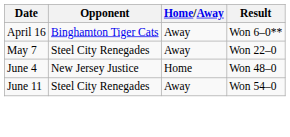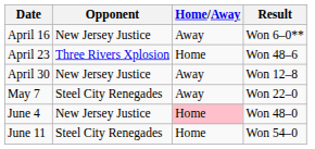April 16 | Opponent: Binghamton Tiger Cats -> New Jersey Justice
+ row: April 23 | Three Rivers Xplosion | Home | Won 48–6
+ row: April 30 | New Jersey Justice | Away | Won 12–8
June 4 | Home/Away: no background -> pink background
June 11 | Home/Away: Away -> Home
